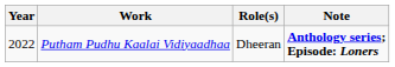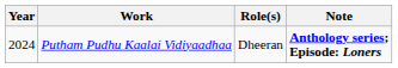Putham Pudhu Kaalai Vidiyaadhaa | Year: 2022 -> 2024
